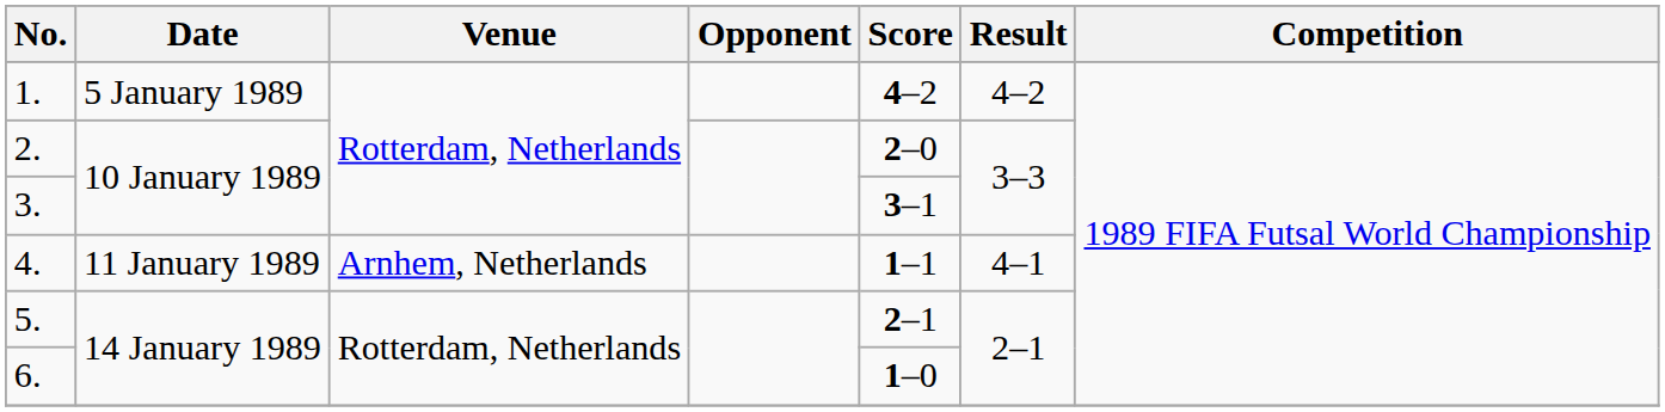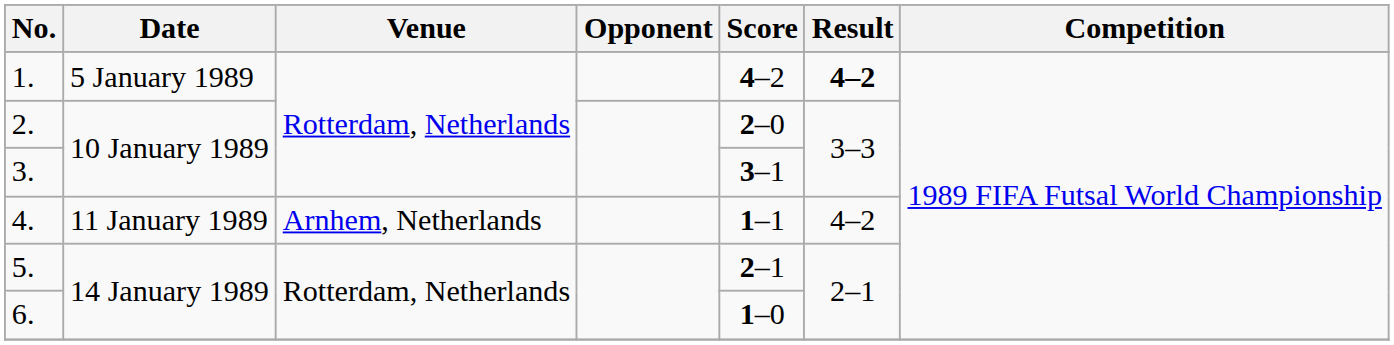1. | Result: normal -> bold
4. | Result: 4–1 -> 4–2
